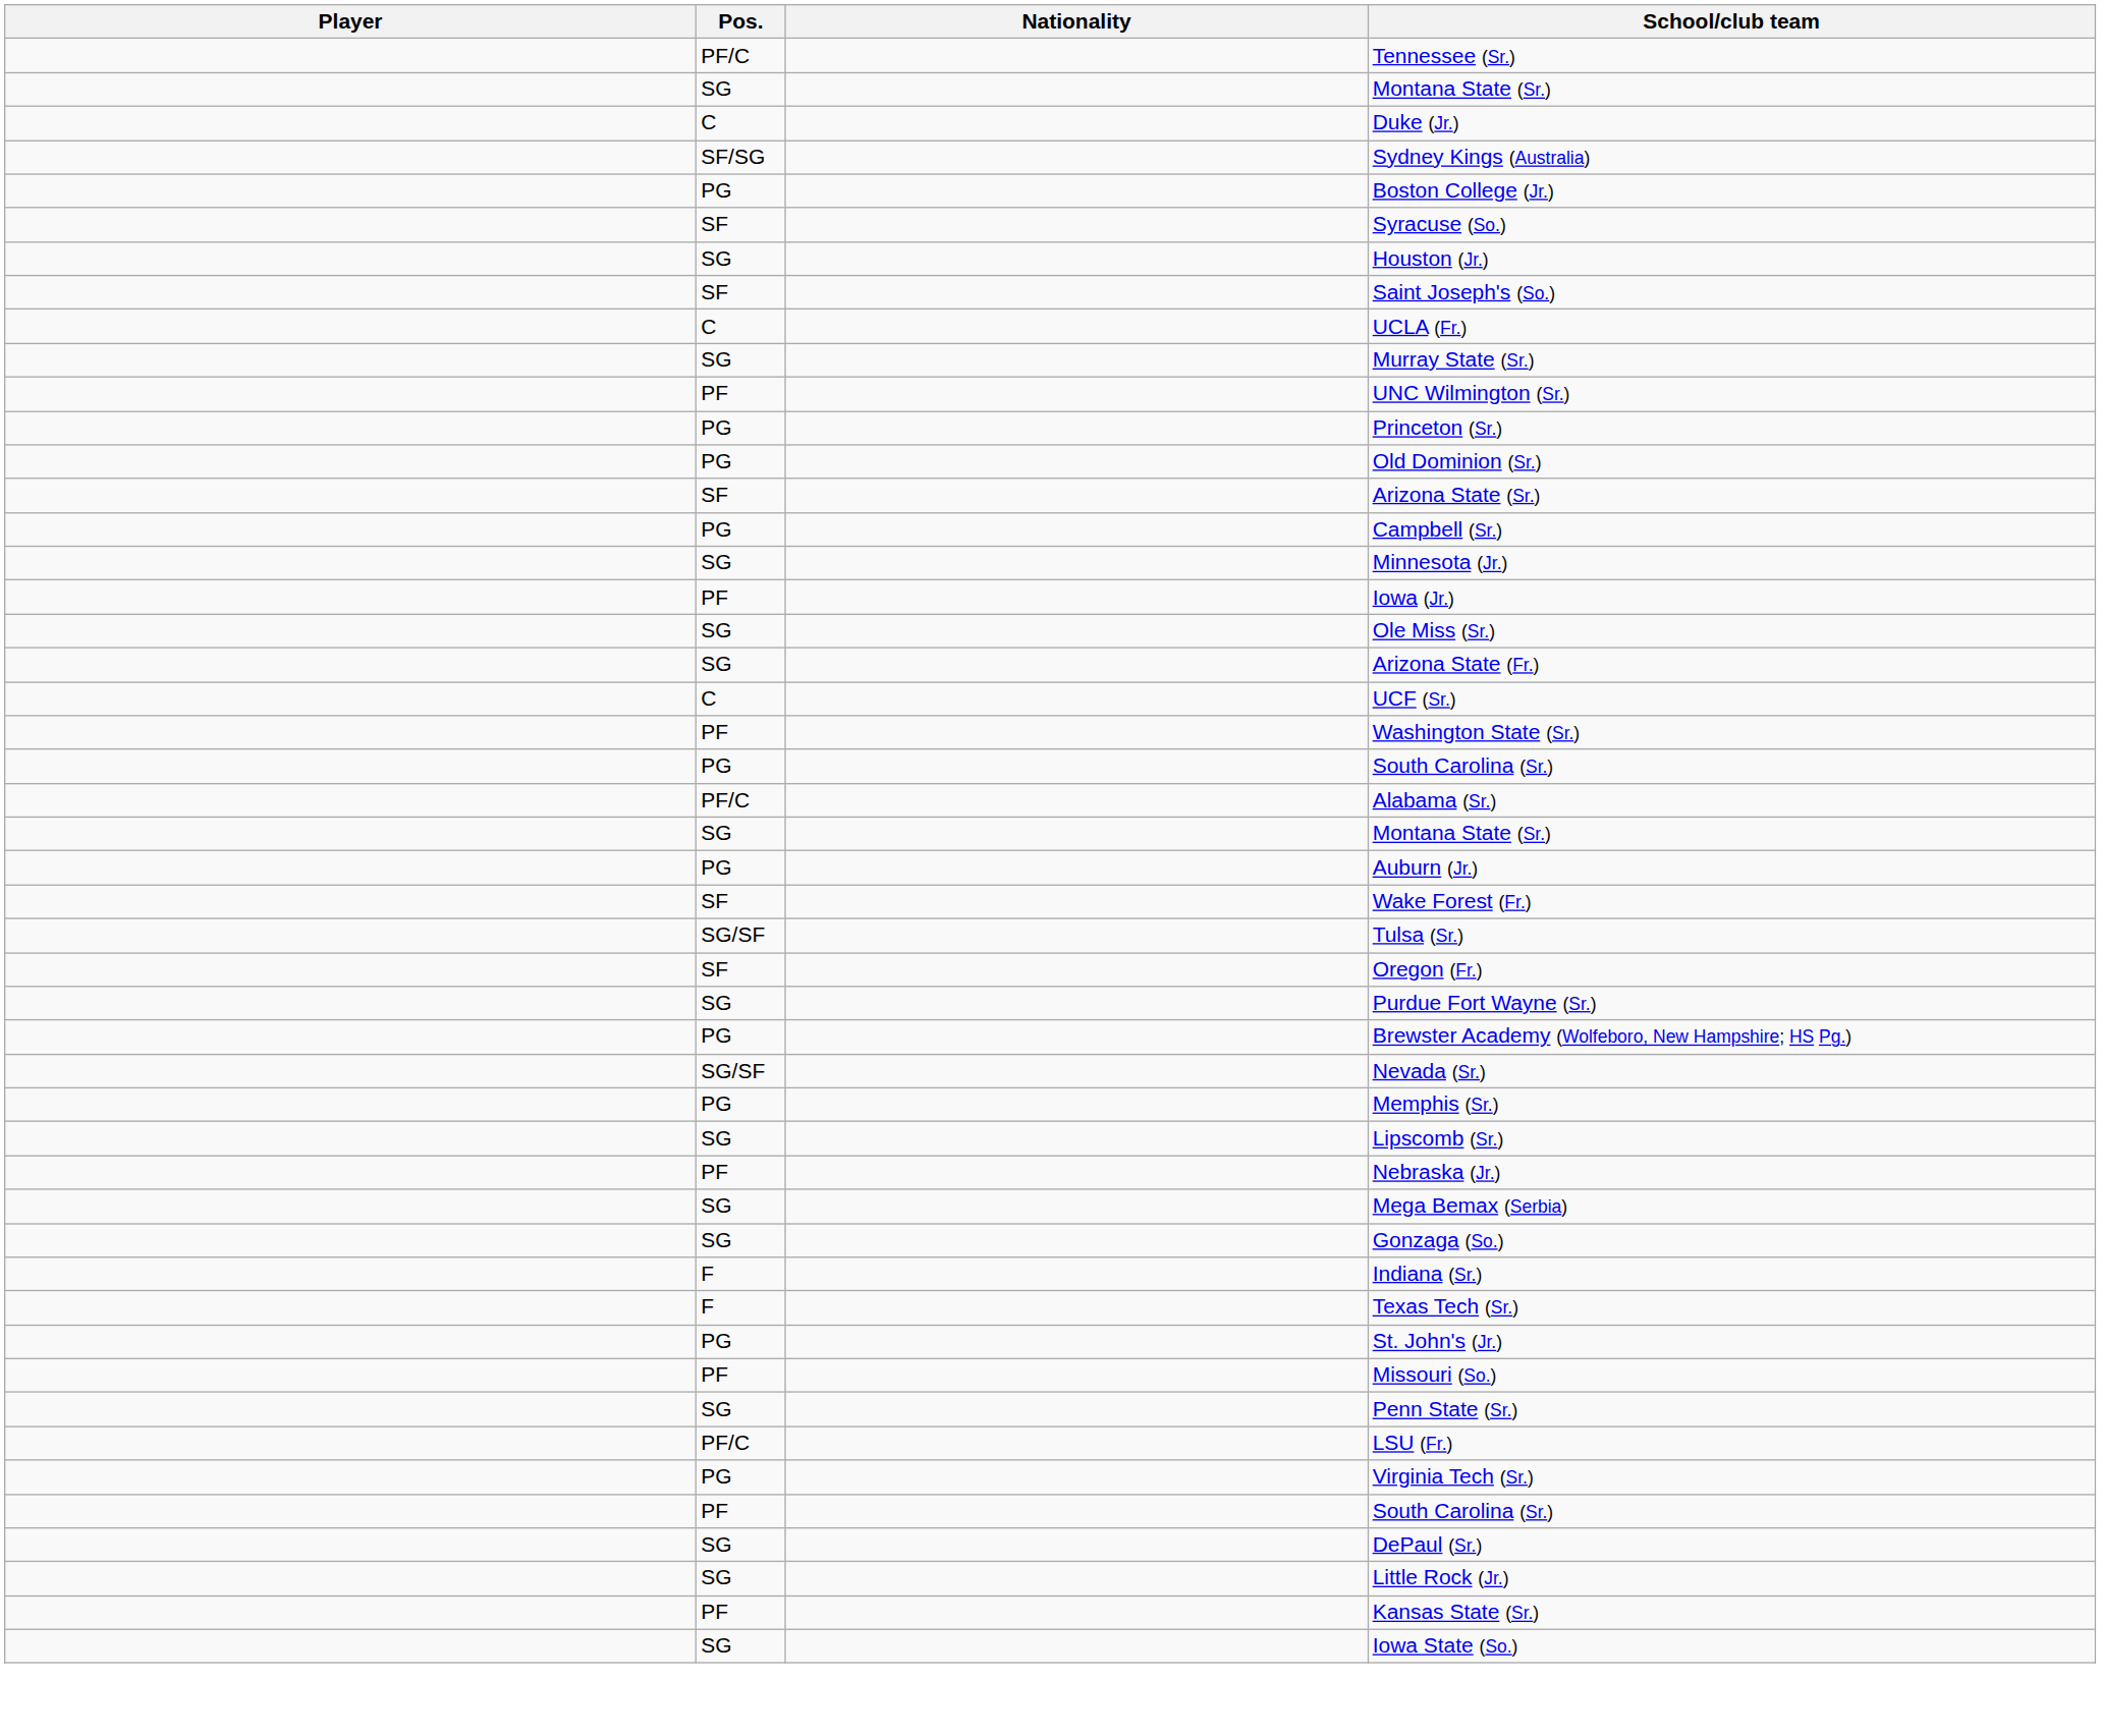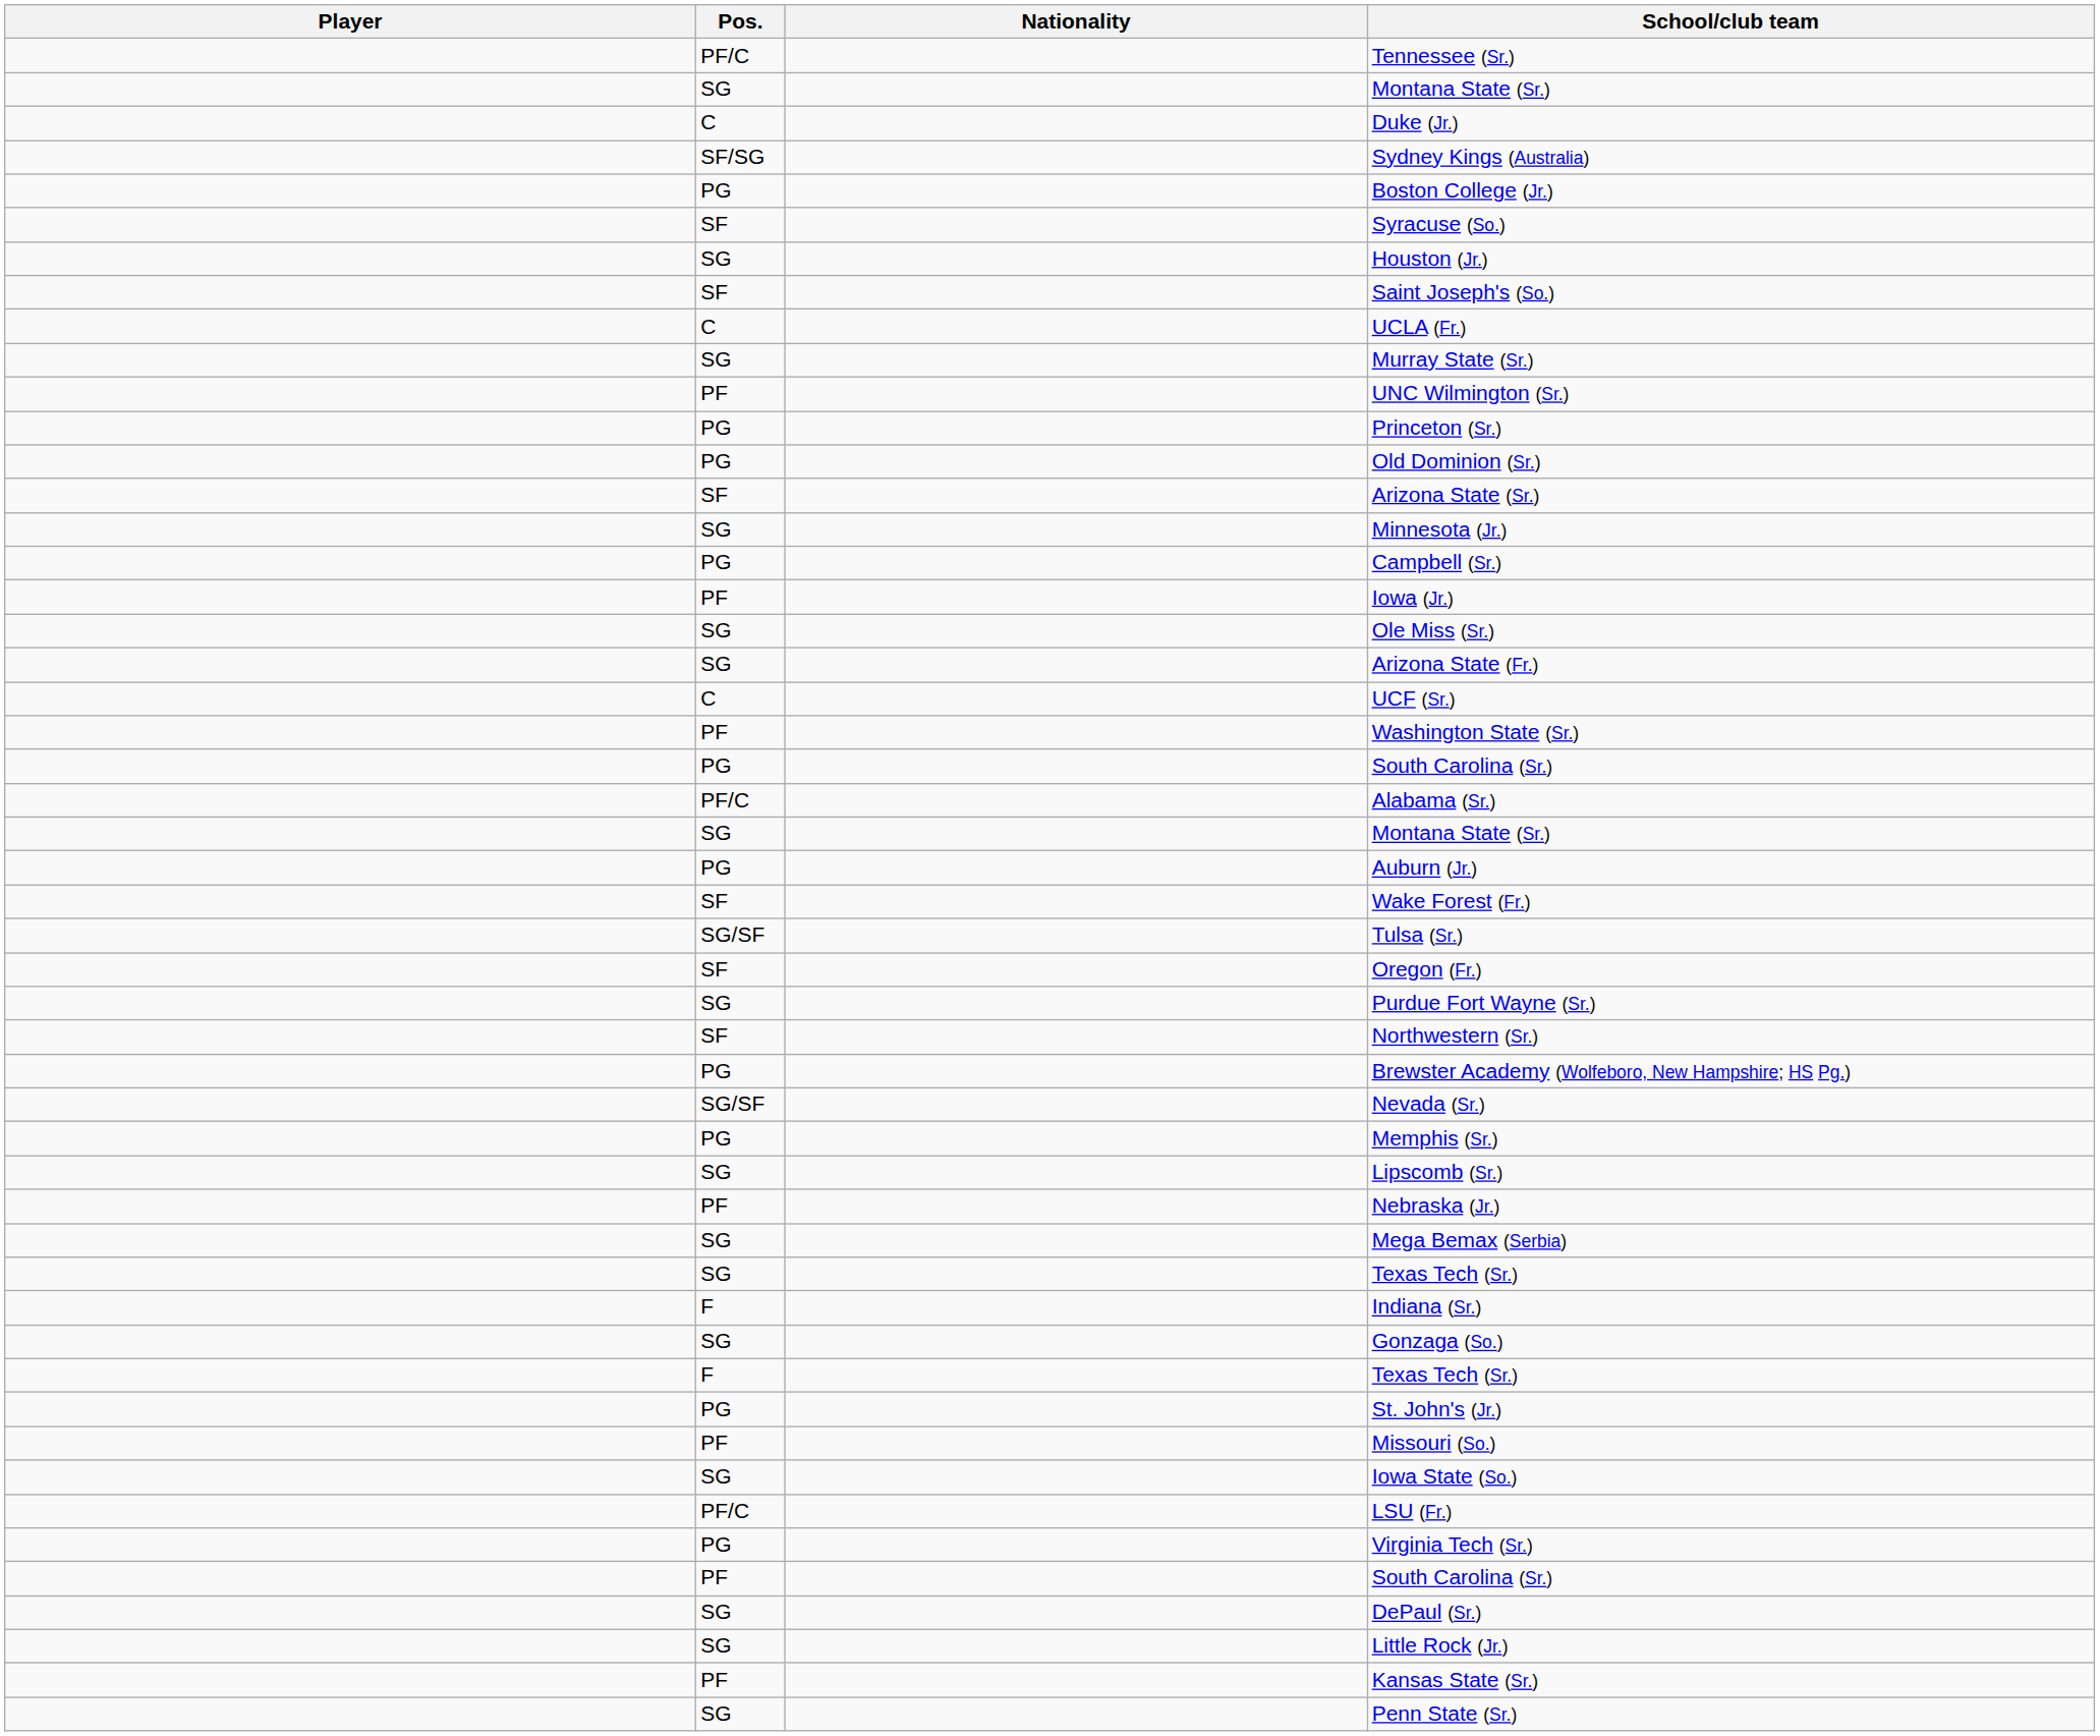rows swapped: Campbell (Sr.) <-> Minnesota (Jr.)
+ row: SF | Northwestern (Sr.)
+ row: SG | Texas Tech (Sr.)
rows swapped: Indiana (Sr.) <-> Gonzaga (So.)
rows swapped: Penn State (Sr.) <-> Iowa State (So.)
